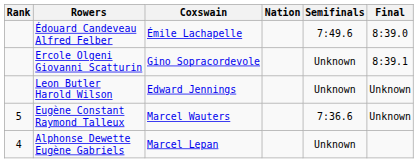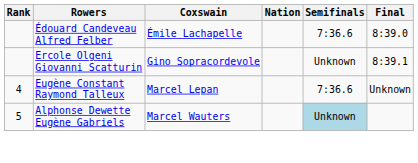Édouard Candeveau Alfred Felber | Semifinals: 7:49.6 -> 7:36.6
- row: Leon Butler Harold Wilson | Edward Jennings | Unknown | Unknown
Eugène Constant Raymond Talleux | Rank: 5 -> 4
Eugène Constant Raymond Talleux | Coxswain: Marcel Wauters -> Marcel Lepan
Alphonse Dewette Eugène Gabriels | Rank: 4 -> 5
Alphonse Dewette Eugène Gabriels | Coxswain: Marcel Lepan -> Marcel Wauters
Alphonse Dewette Eugène Gabriels | Semifinals: no background -> lightblue background
